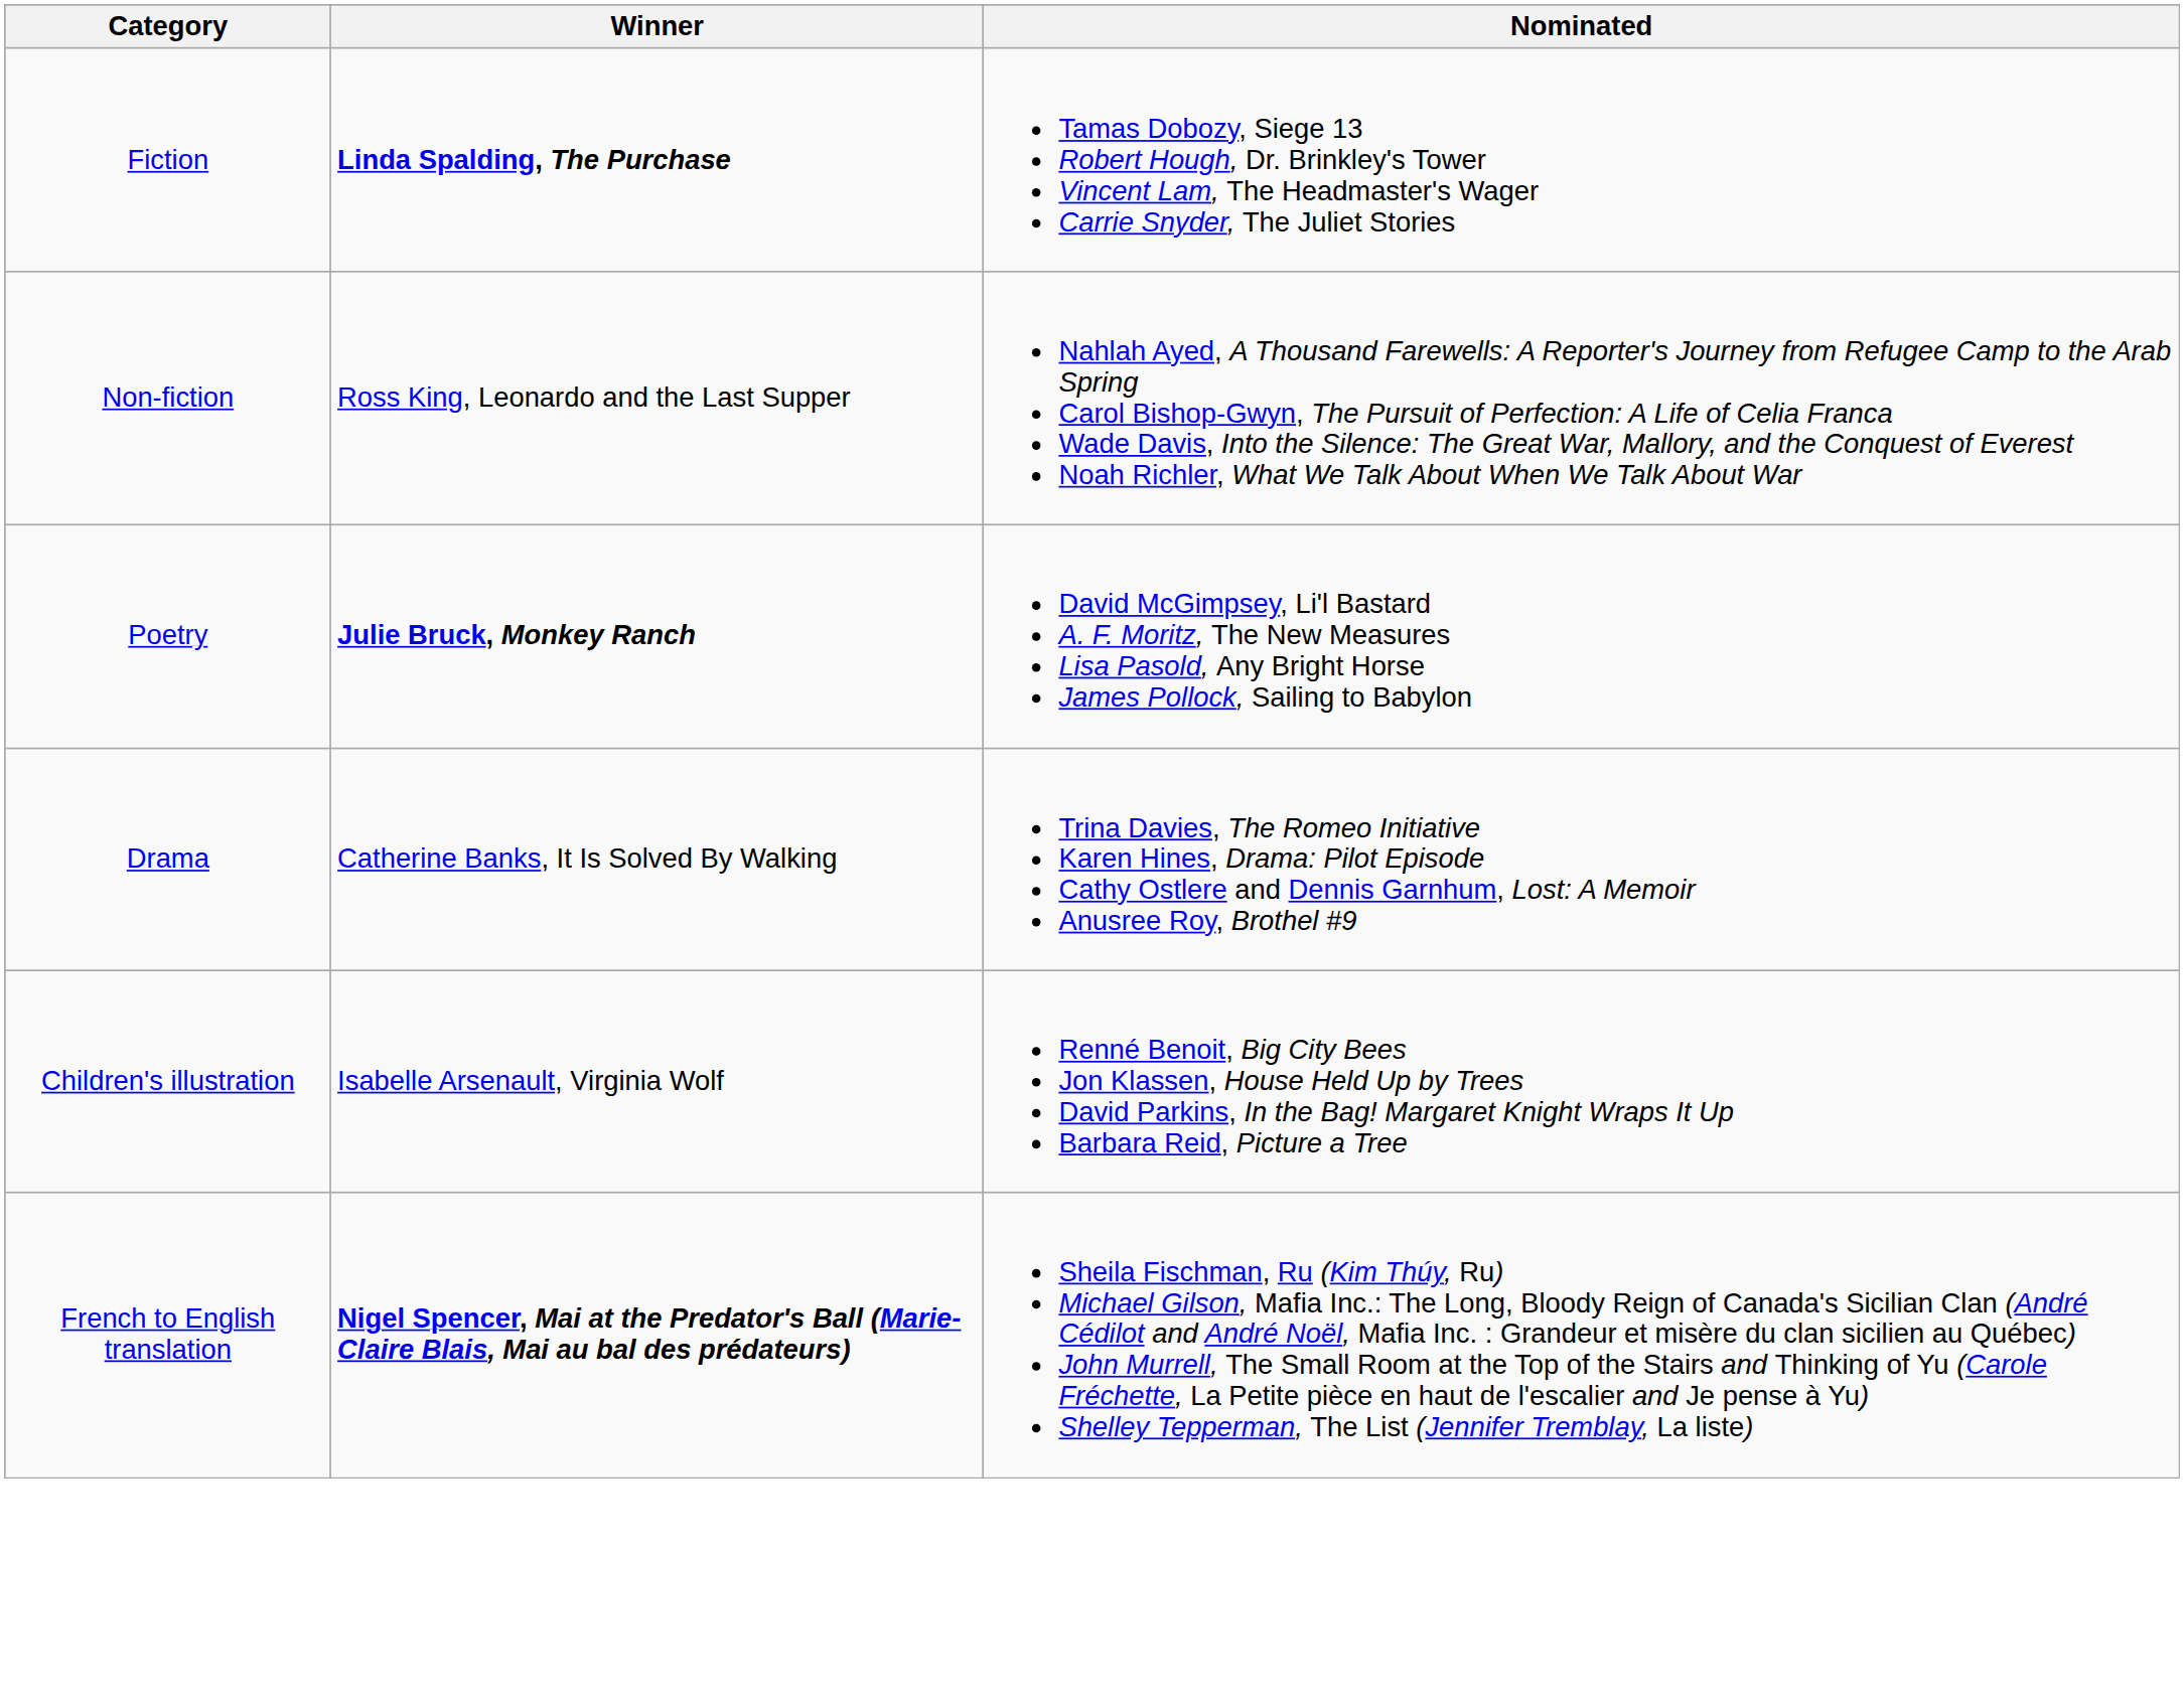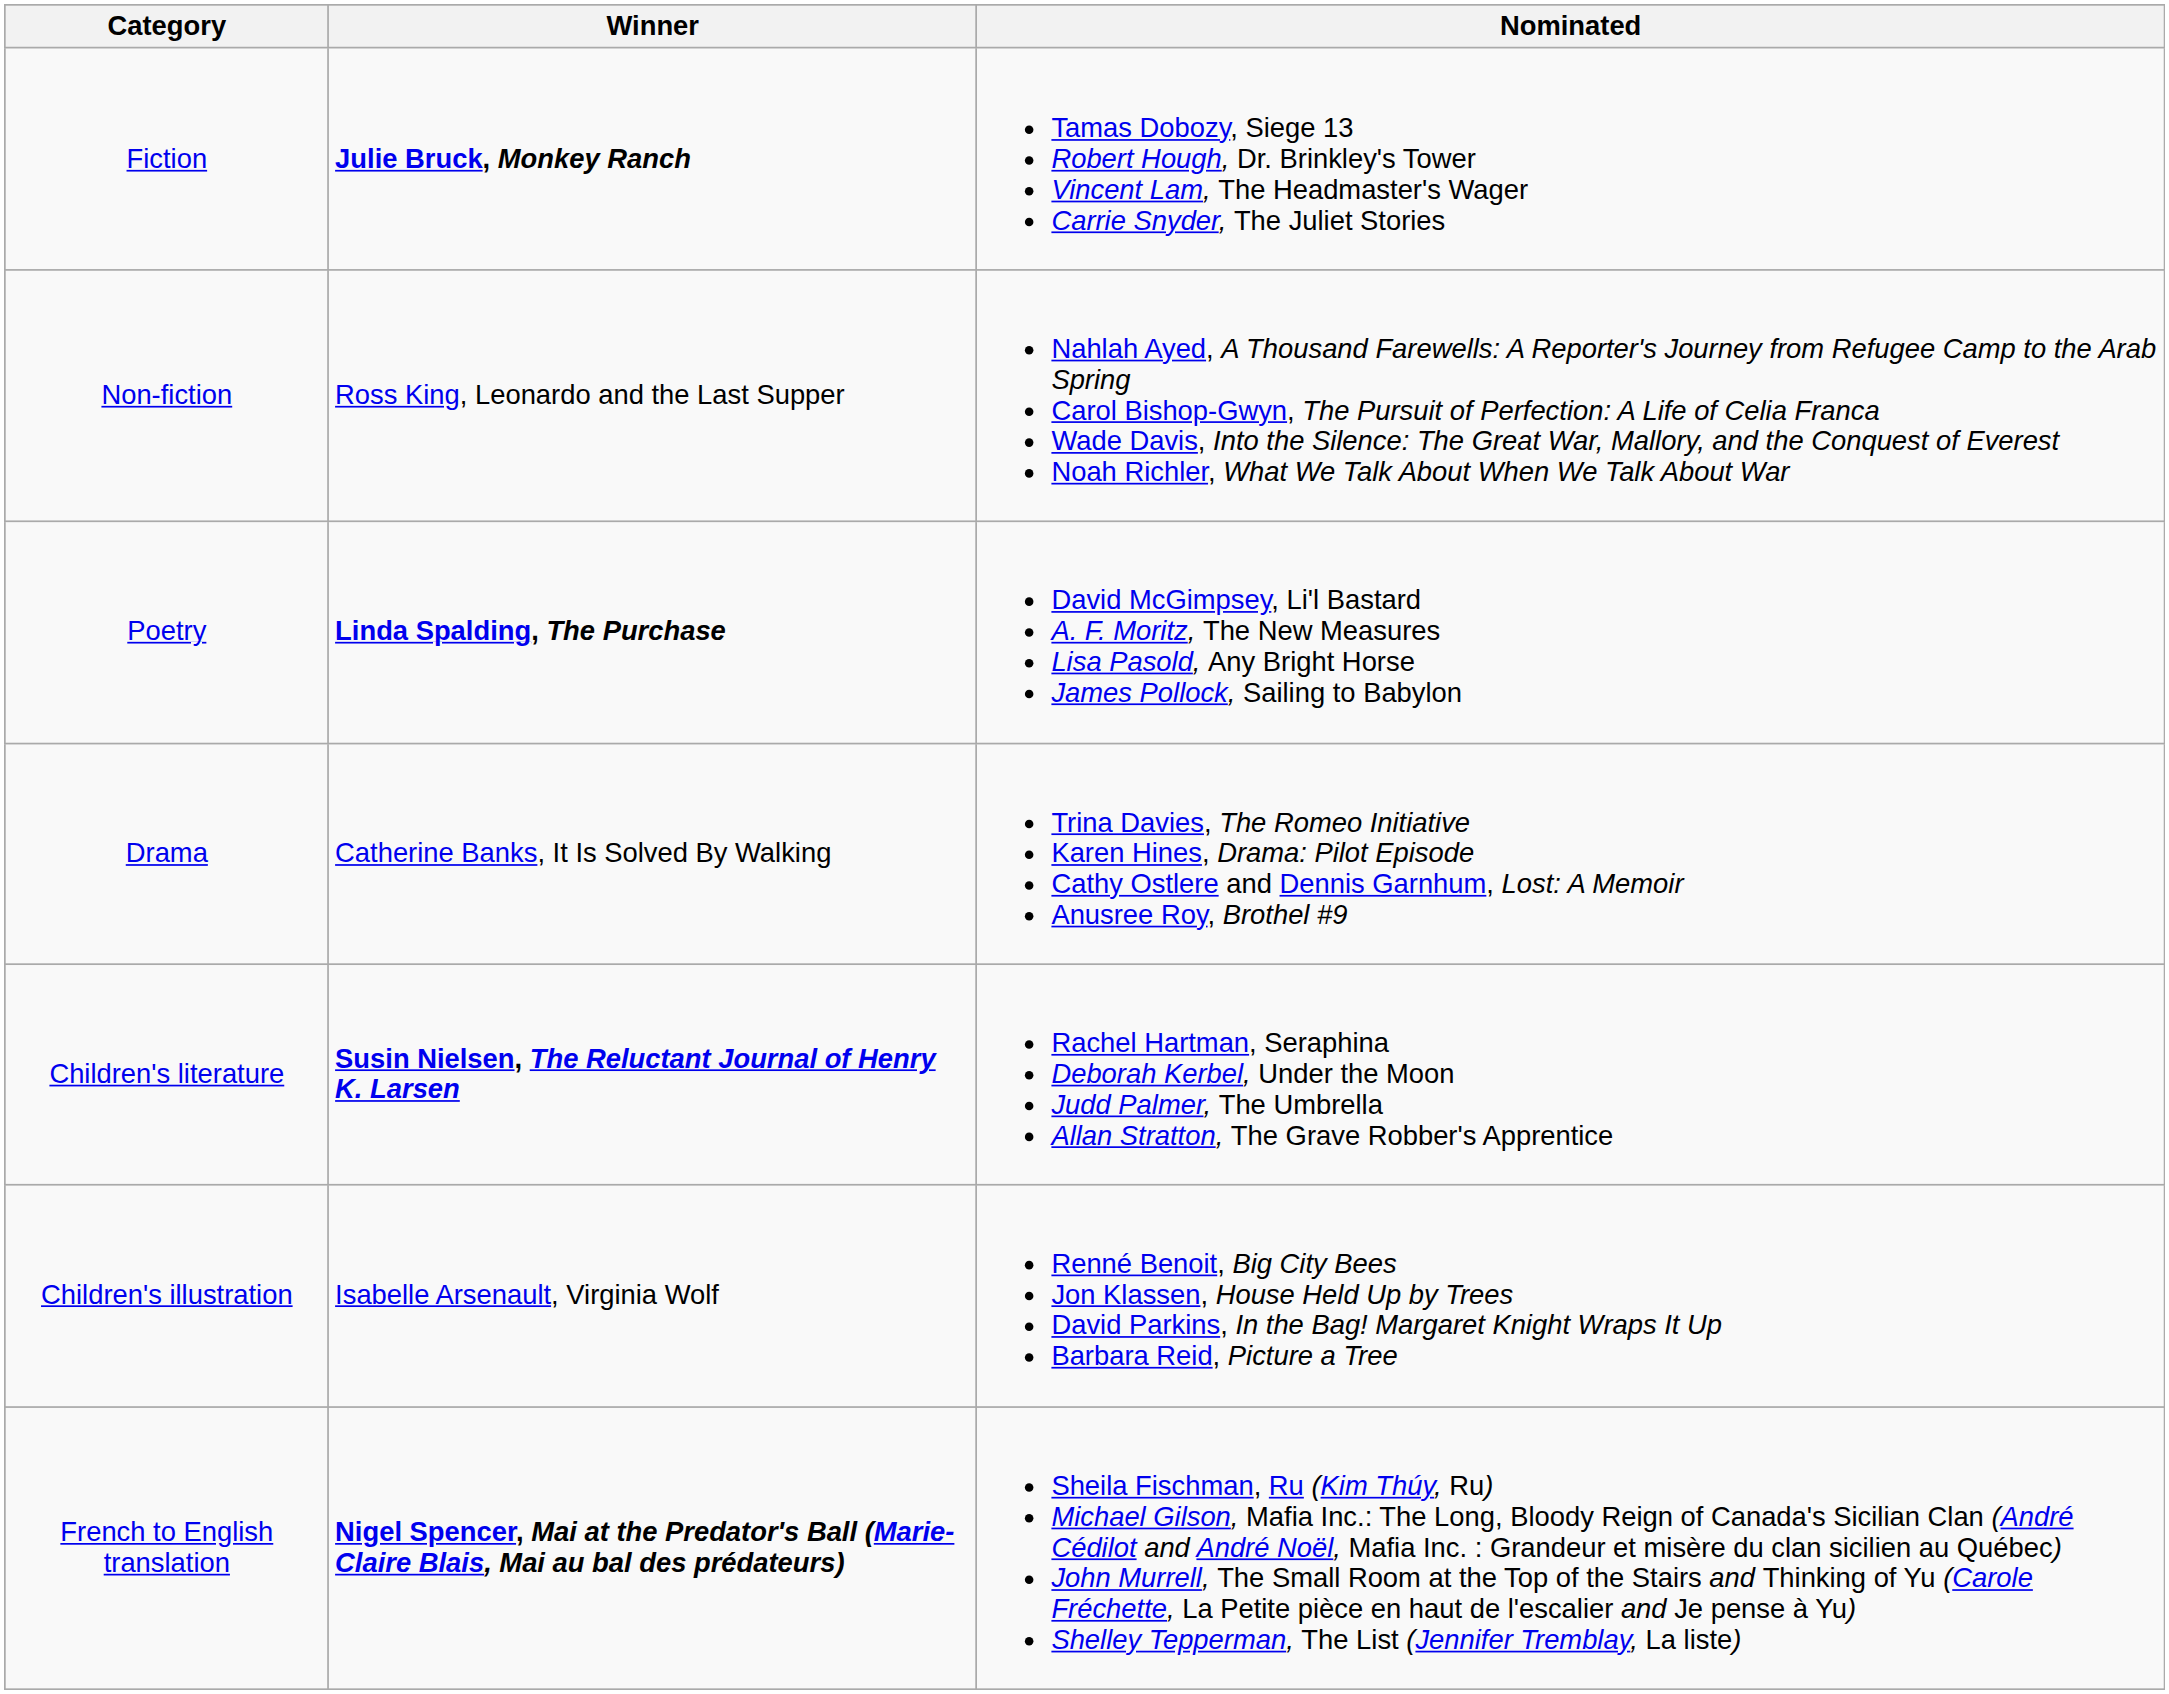Fiction | Winner: Linda Spalding, The Purchase -> Julie Bruck, Monkey Ranch
Poetry | Winner: Julie Bruck, Monkey Ranch -> Linda Spalding, The Purchase
+ row: Children's literature | Susin Nielsen, The Reluctant Journal of Henry K. Larsen | Rachel Hartman, Seraphina Deborah Kerbel, Under the Moon Judd Palmer, The Umbrella Allan Stratton, The Grave Robber's Apprentice
